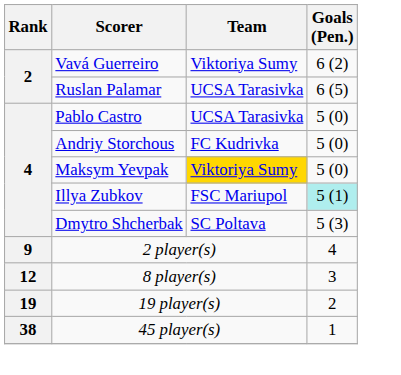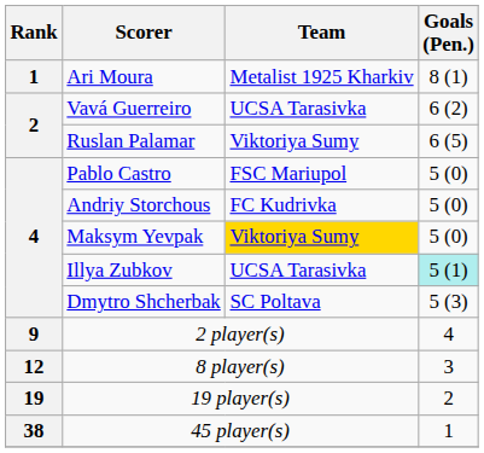+ row: 1 | Ari Moura | Metalist 1925 Kharkiv | 8 (1)
Vavá Guerreiro | Team: Viktoriya Sumy -> UCSA Tarasivka
Ruslan Palamar | Team: UCSA Tarasivka -> Viktoriya Sumy
Pablo Castro | Team: UCSA Tarasivka -> FSC Mariupol
Illya Zubkov | Team: FSC Mariupol -> UCSA Tarasivka
